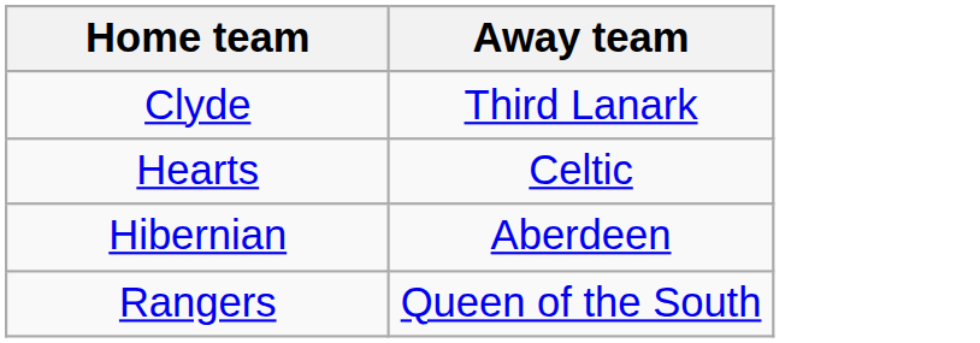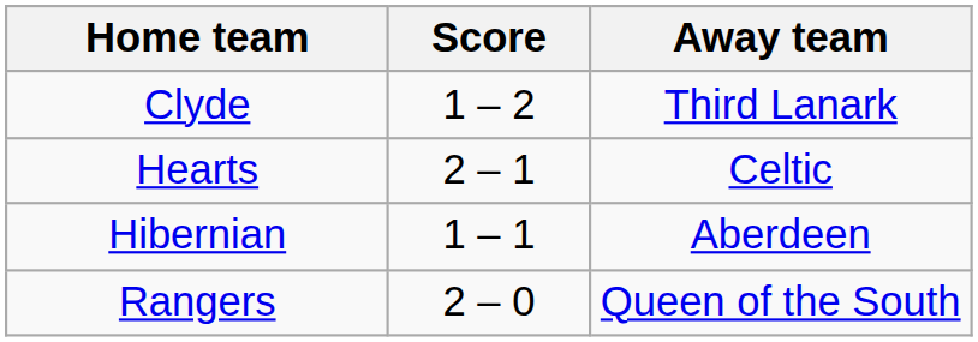+ column: Score | 1 – 2 | 2 – 1 | 1 – 1 | 2 – 0
